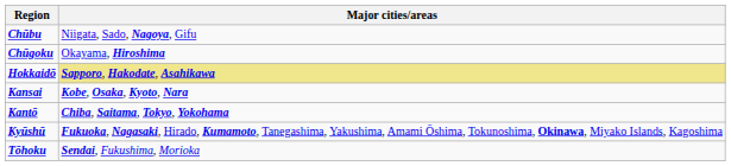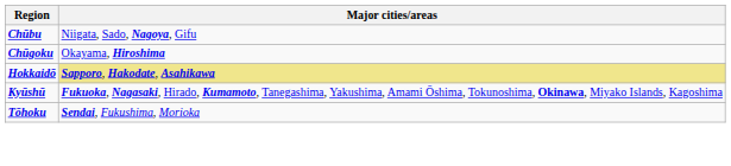- row: Kansai | Kobe, Osaka, Kyoto, Nara
- row: Kantō | Chiba, Saitama, Tokyo, Yokohama
